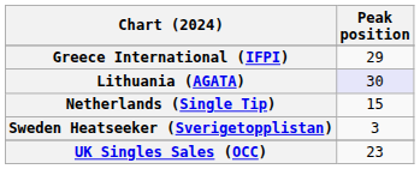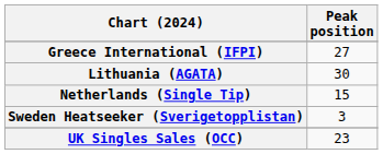Greece International (IFPI) | Peak position: 29 -> 27
Lithuania (AGATA) | Peak position: lavender background -> no background
